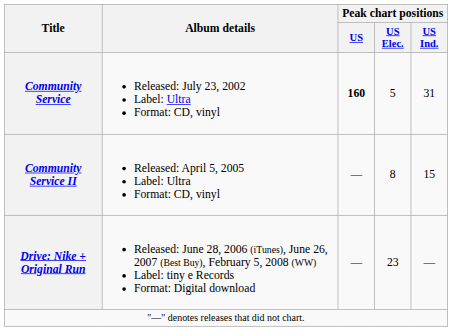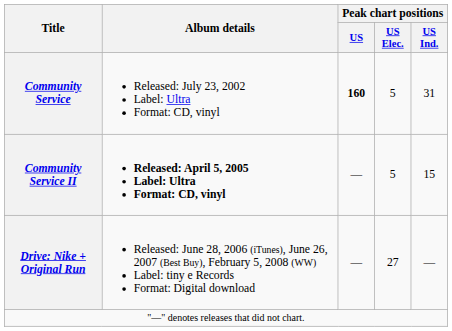Community Service II | Album details: normal -> bold
Community Service II | Peak chart positions / US Elec.: 8 -> 5
Drive: Nike + Original Run | Peak chart positions / US Elec.: 23 -> 27
